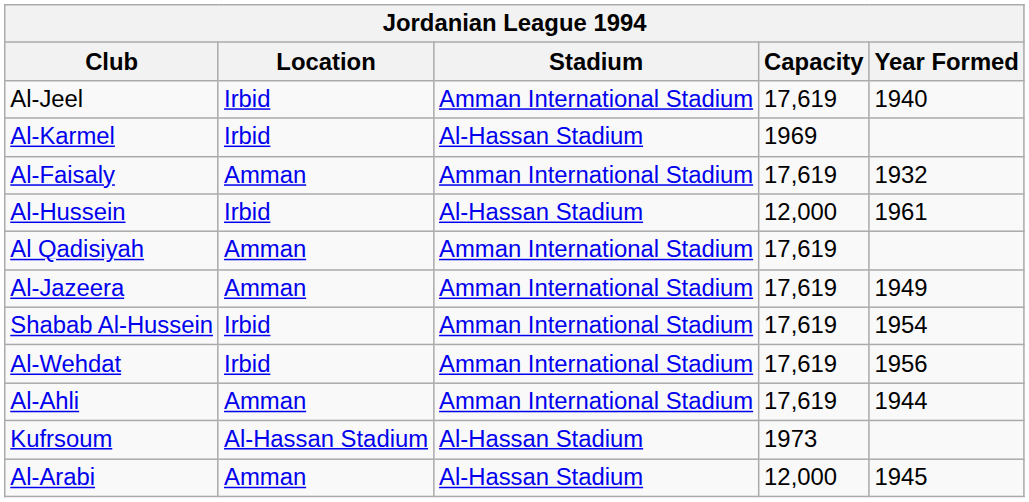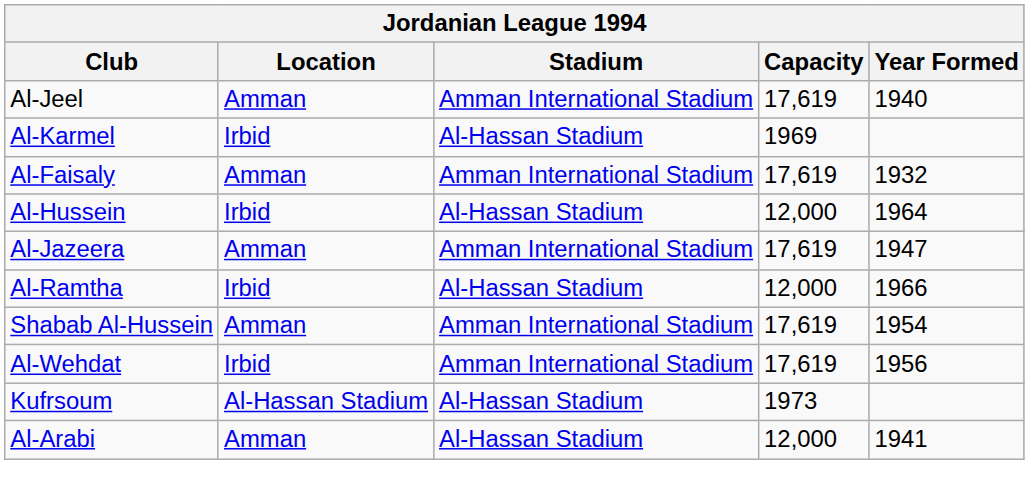Al-Jeel | Location: Irbid -> Amman
Al-Hussein | Year Formed: 1961 -> 1964
- row: Al Qadisiyah | Amman | Amman International Stadium | 17,619
Al-Jazeera | Year Formed: 1949 -> 1947
+ row: Al-Ramtha | Irbid | Al-Hassan Stadium | 12,000 | 1966
Shabab Al-Hussein | Location: Irbid -> Amman
- row: Al-Ahli | Amman | Amman International Stadium | 17,619 | 1944
Al-Arabi | Year Formed: 1945 -> 1941
